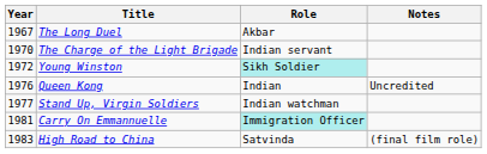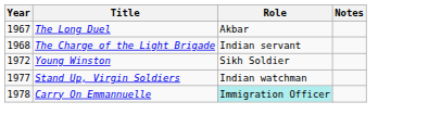The Charge of the Light Brigade | Year: 1970 -> 1968
Young Winston | Role: paleturquoise background -> no background
- row: 1976 | Queen Kong | Indian | Uncredited
Carry On Emmannuelle | Year: 1981 -> 1978
- row: 1983 | High Road to China | Satvinda | (final film role)
